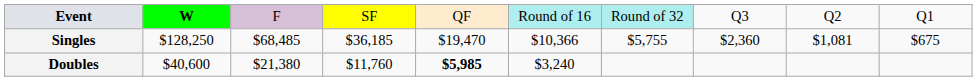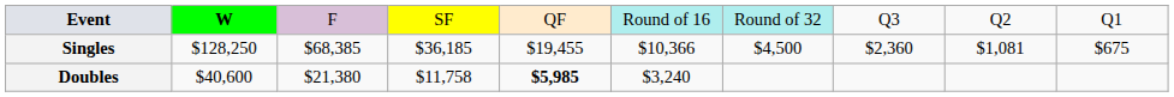Singles | column 3: $68,485 -> $68,385
Singles | column 5: $19,470 -> $19,455
Singles | column 7: $5,755 -> $4,500
Doubles | column 4: $11,760 -> $11,758
